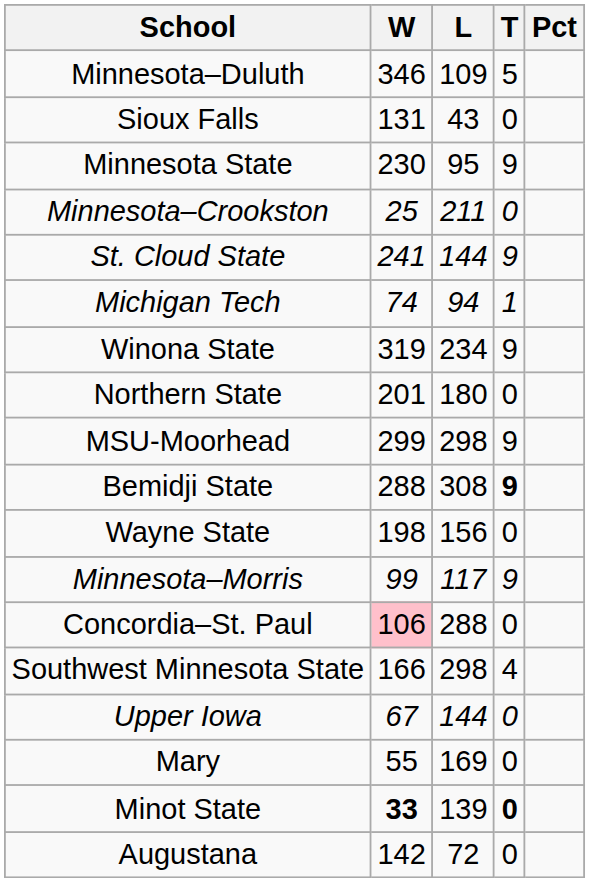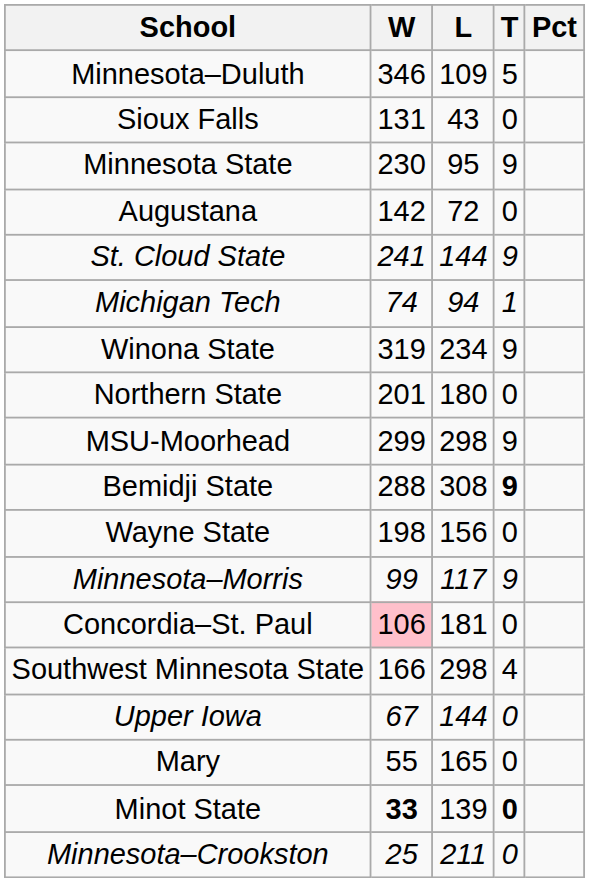rows swapped: Augustana <-> Minnesota–Crookston
Concordia–St. Paul | L: 288 -> 181
Mary | L: 169 -> 165
